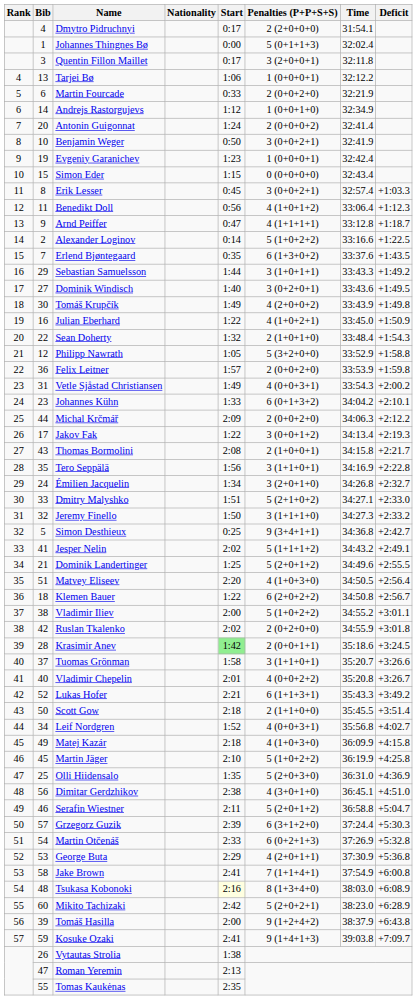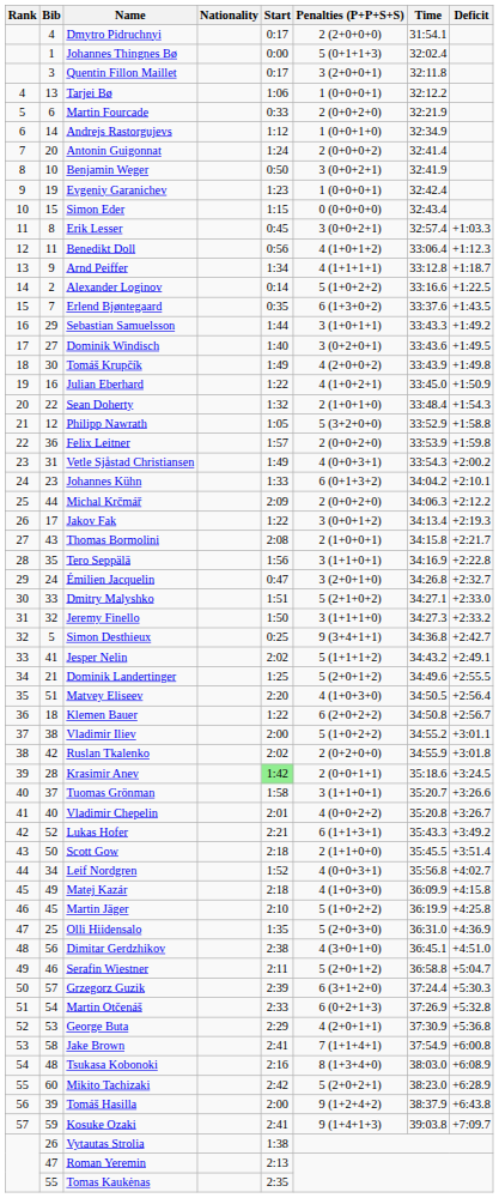Arnd Peiffer | Start: 0:47 -> 1:34
Émilien Jacquelin | Start: 1:34 -> 0:47
Tsukasa Kobonoki | Start: lightyellow background -> no background
